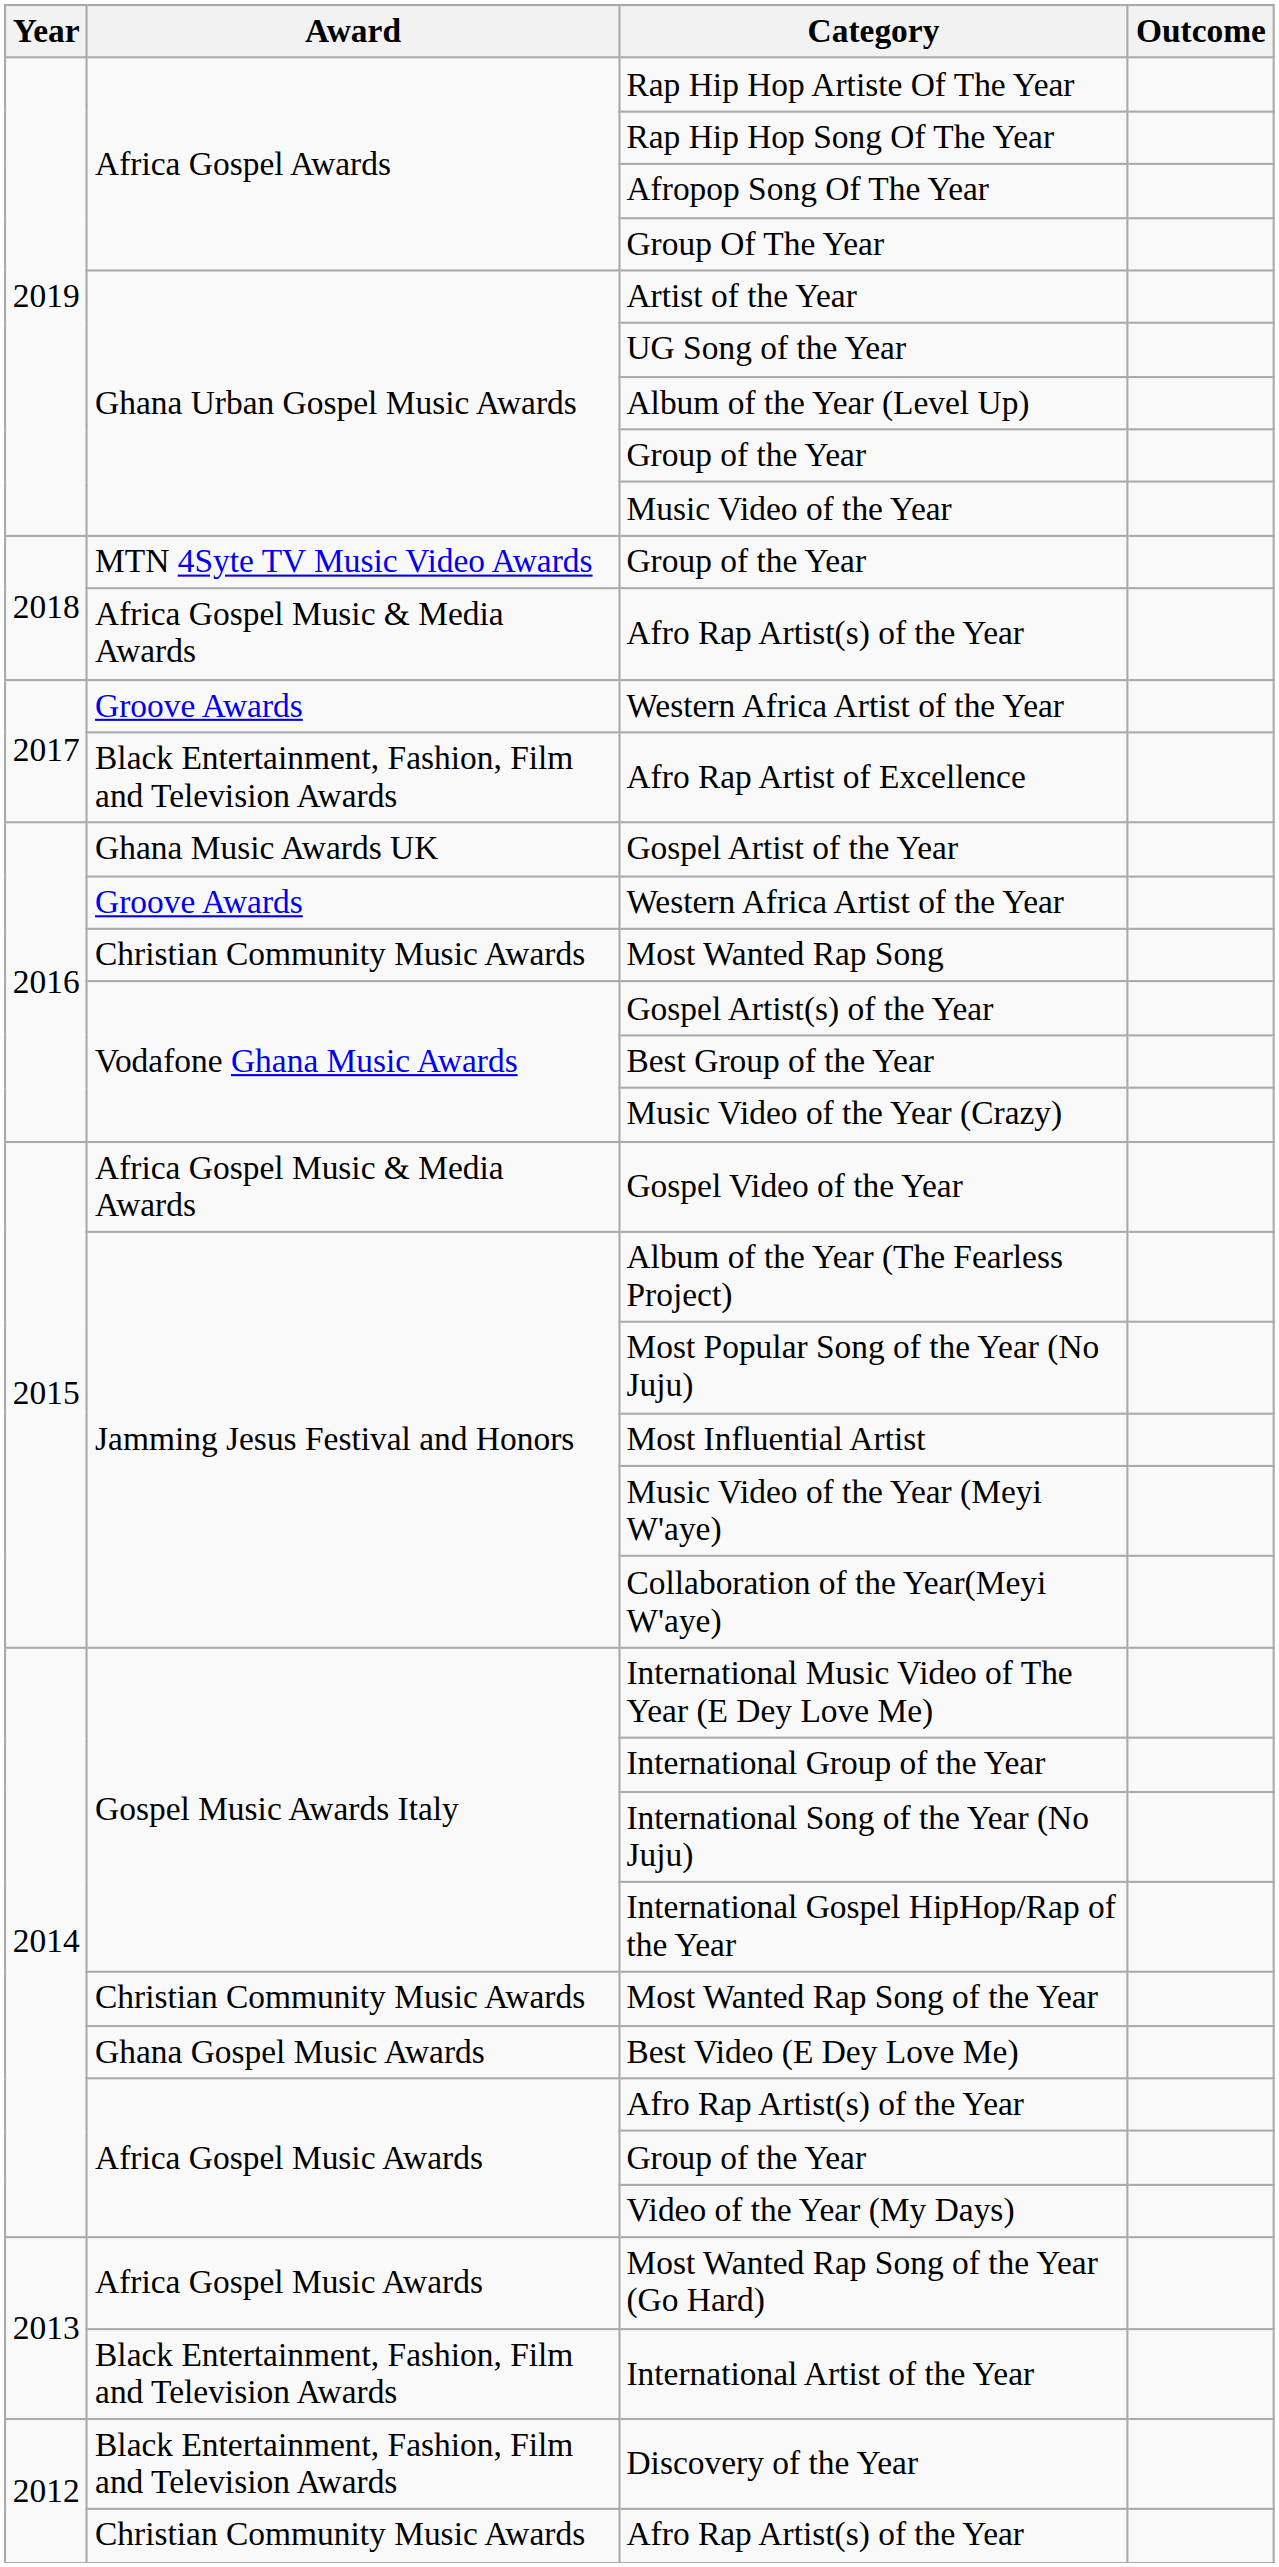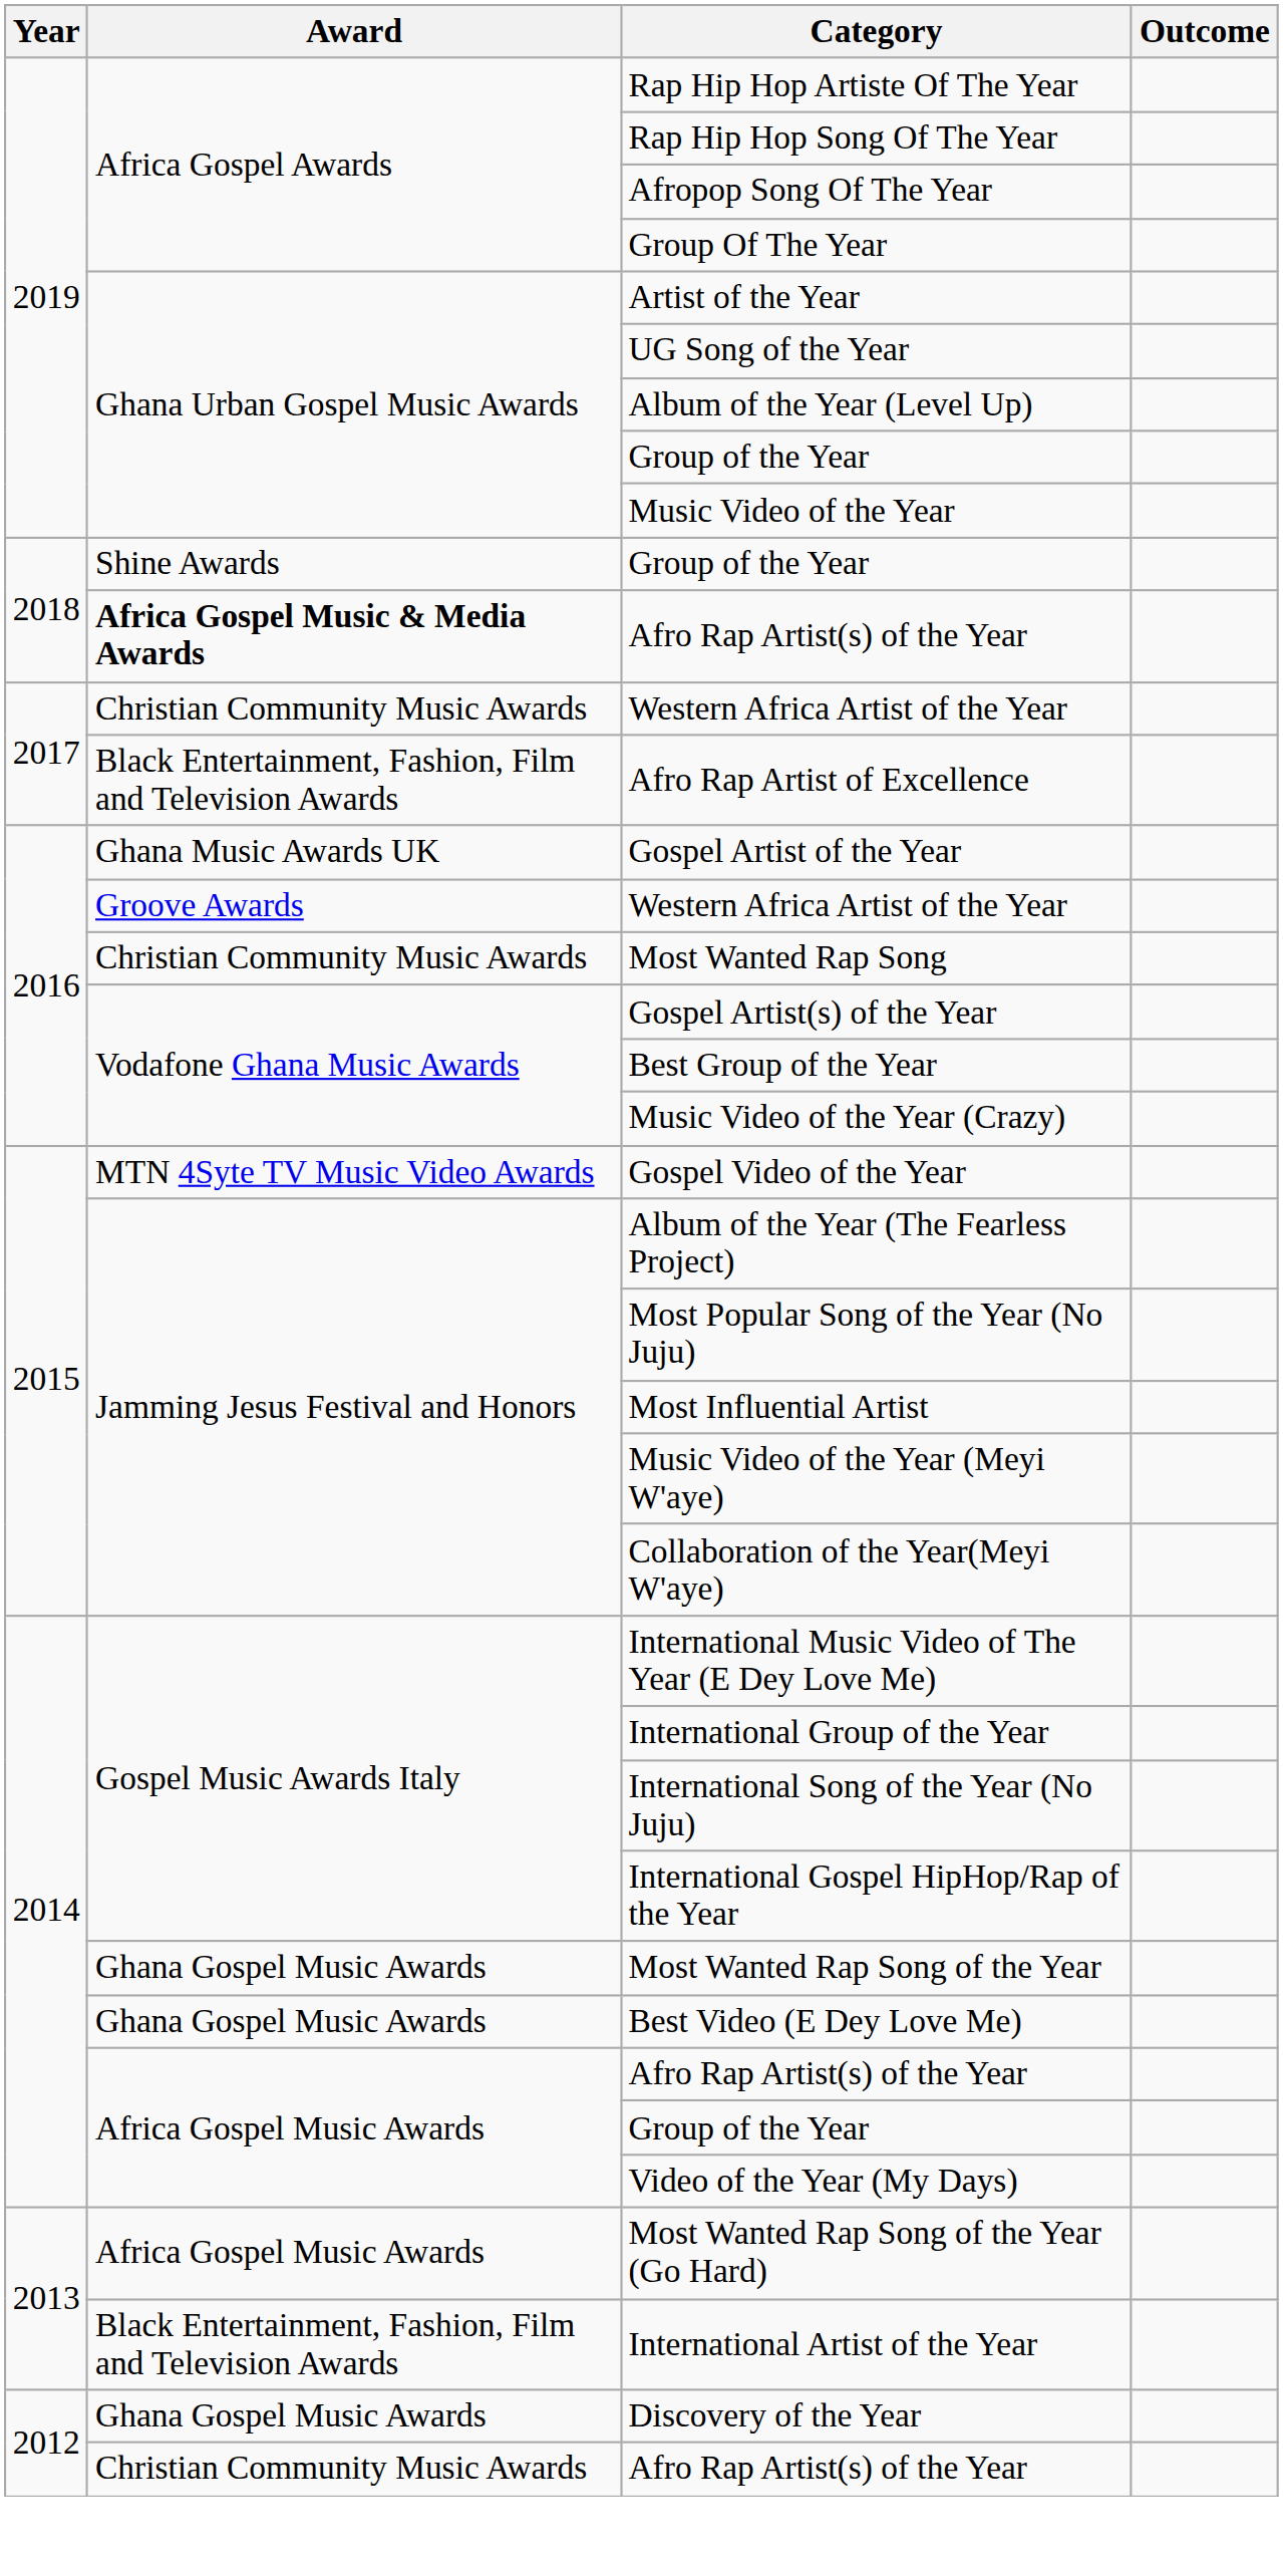2018 / Group of the Year | Award: MTN 4Syte TV Music Video Awards -> Shine Awards
2018 / Afro Rap Artist(s) of the Year | Award: normal -> bold
2017 / Western Africa Artist of the Year | Award: Groove Awards -> Christian Community Music Awards
Gospel Video of the Year | Award: Africa Gospel Music & Media Awards -> MTN 4Syte TV Music Video Awards
Most Wanted Rap Song of the Year | Award: Christian Community Music Awards -> Ghana Gospel Music Awards
Discovery of the Year | Award: Black Entertainment, Fashion, Film and Television Awards -> Ghana Gospel Music Awards
